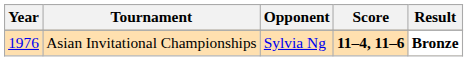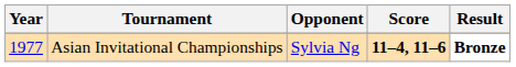Asian Invitational Championships | Year: 1976 -> 1977
